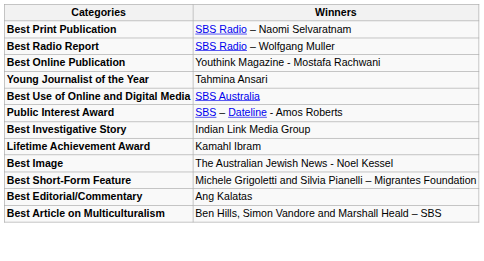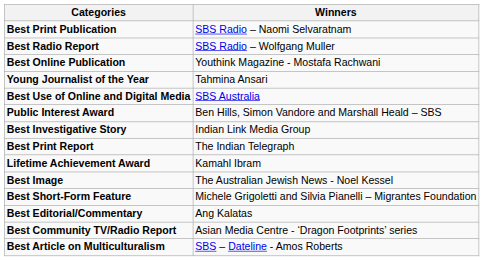Public Interest Award | Winners: SBS – Dateline - Amos Roberts -> Ben Hills, Simon Vandore and Marshall Heald – SBS
+ row: Best Print Report | The Indian Telegraph
+ row: Best Community TV/Radio Report | Asian Media Centre - ‘Dragon Footprints’ series
Best Article on Multiculturalism | Winners: Ben Hills, Simon Vandore and Marshall Heald – SBS -> SBS – Dateline - Amos Roberts
